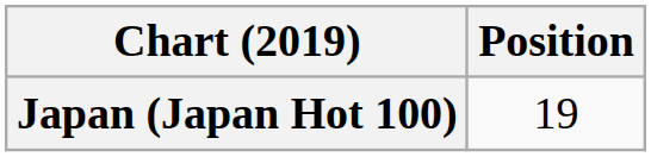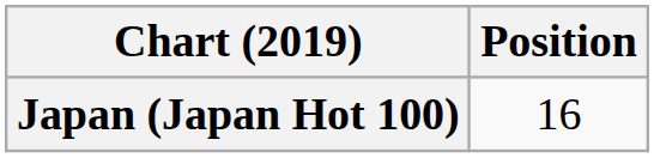Japan (Japan Hot 100) | Position: 19 -> 16
